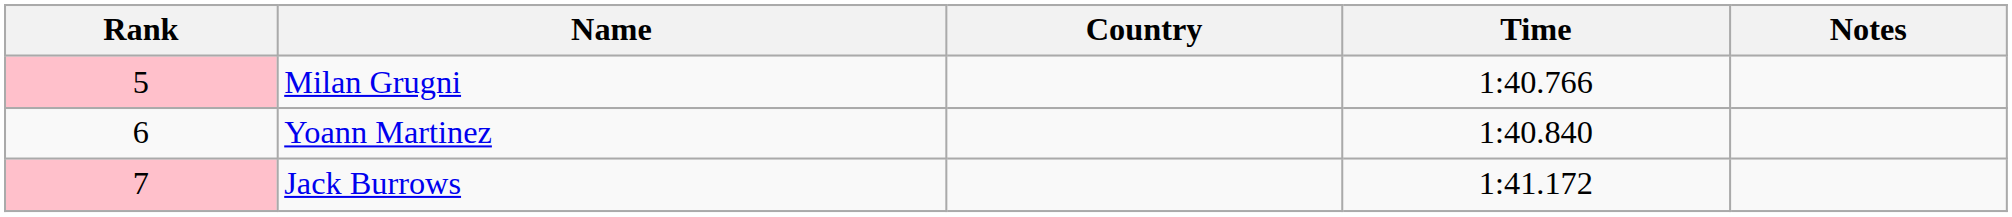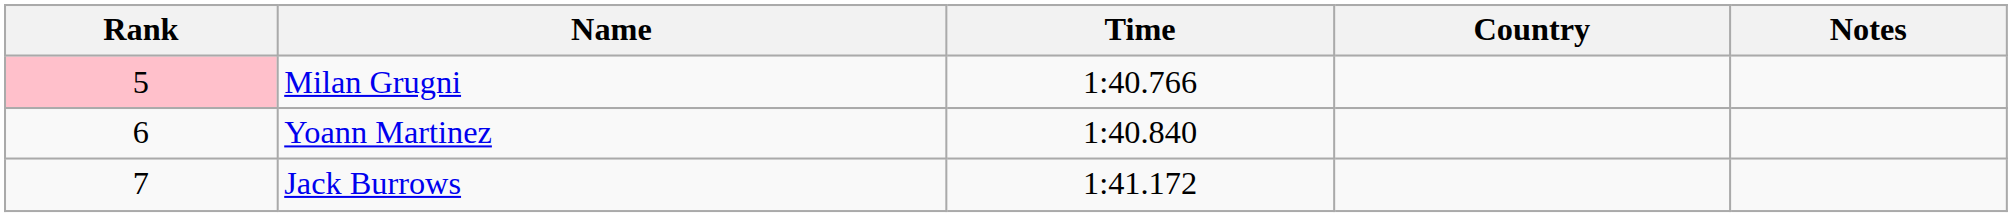columns swapped: Country <-> Time
Jack Burrows | Rank: pink background -> no background
